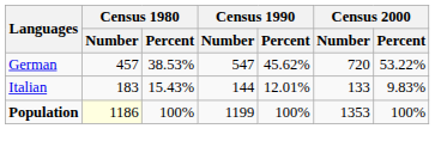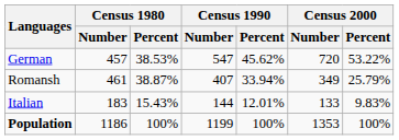+ row: Romansh | 461 | 38.87% | 407 | 33.94% | 349 | 25.79%
Population | Census 1980 / Number: lightyellow background -> no background
